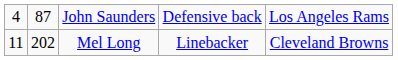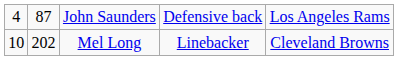Mel Long | column 1: 11 -> 10
